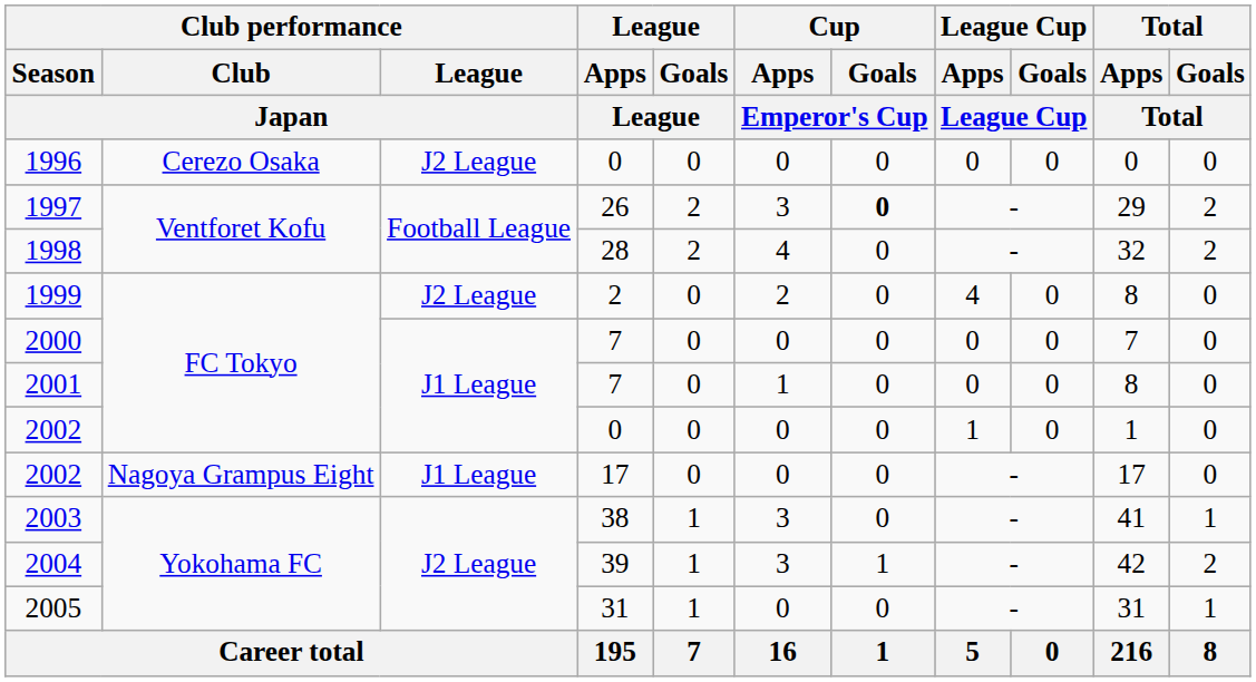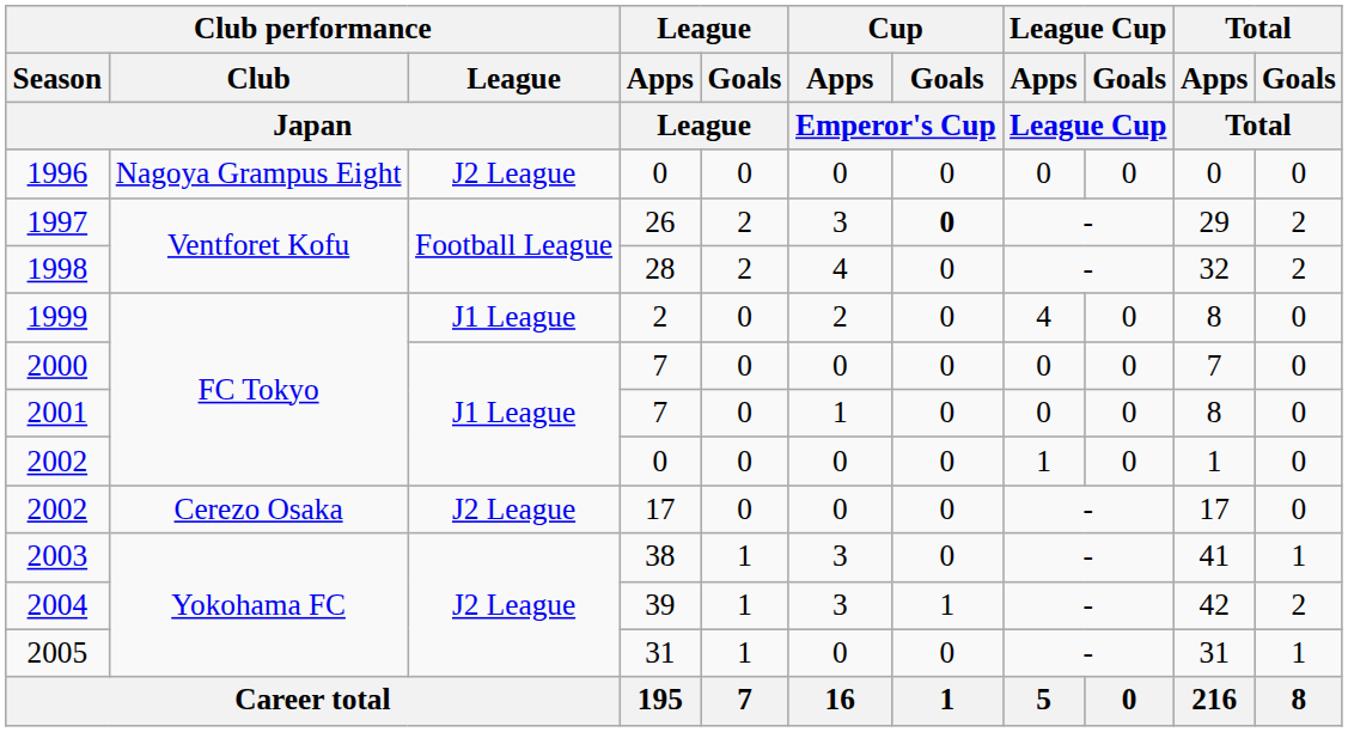1996 | Club performance / Club / Japan: Cerezo Osaka -> Nagoya Grampus Eight
1999 | Club performance / League / Japan: J2 League -> J1 League
2002 / 17 | Club performance / Club / Japan: Nagoya Grampus Eight -> Cerezo Osaka
2002 / 17 | Club performance / League / Japan: J1 League -> J2 League
